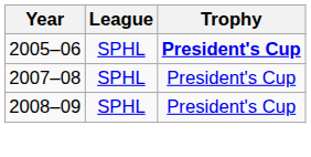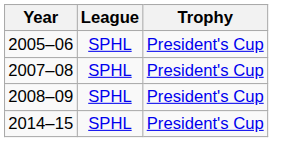2005–06 | Trophy: bold -> normal
+ row: 2014–15 | SPHL | President's Cup
